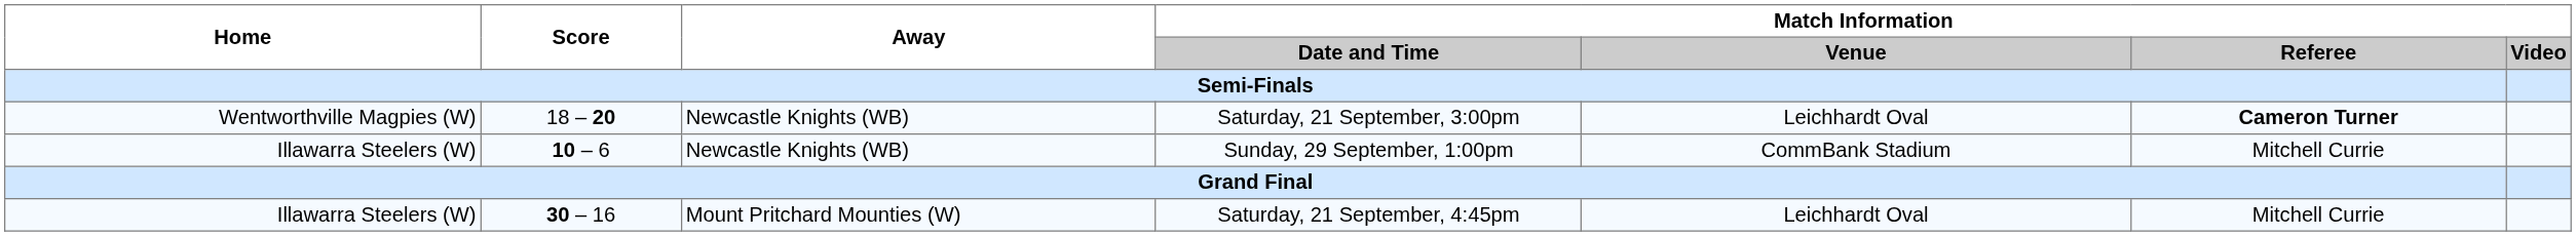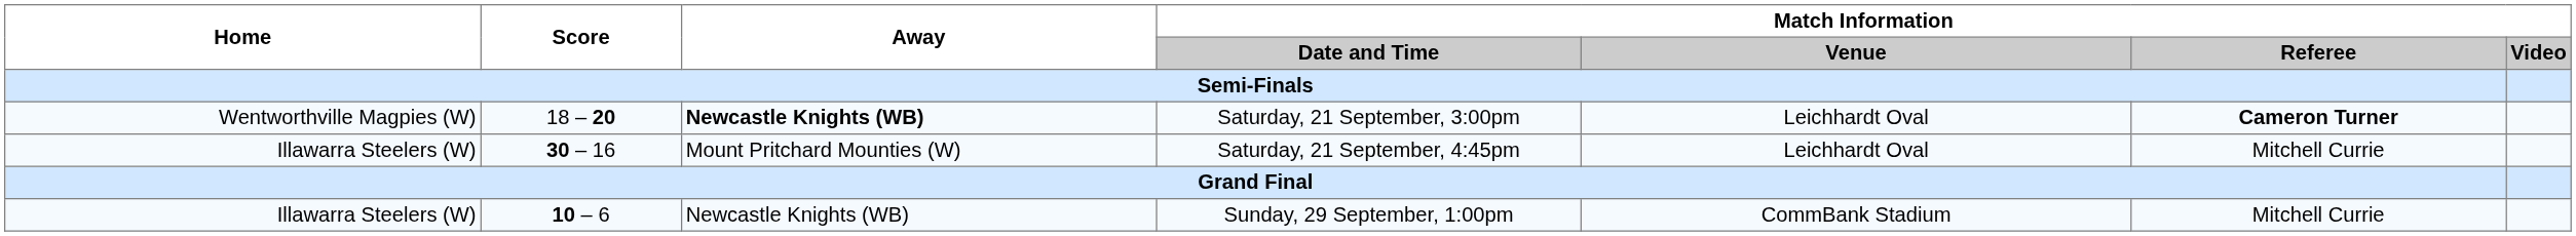Saturday, 21 September, 3:00pm | Away: normal -> bold
rows swapped: Saturday, 21 September, 4:45pm <-> Sunday, 29 September, 1:00pm
